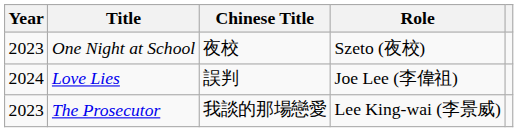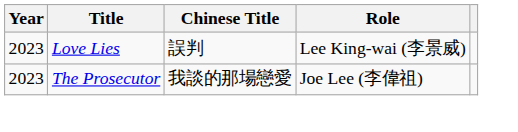- row: 2023 | One Night at School | 夜校 | Szeto (夜校)
Love Lies | Year: 2024 -> 2023
Love Lies | Role: Joe Lee (李偉祖) -> Lee King-wai (李景威)
The Prosecutor | Role: Lee King-wai (李景威) -> Joe Lee (李偉祖)
